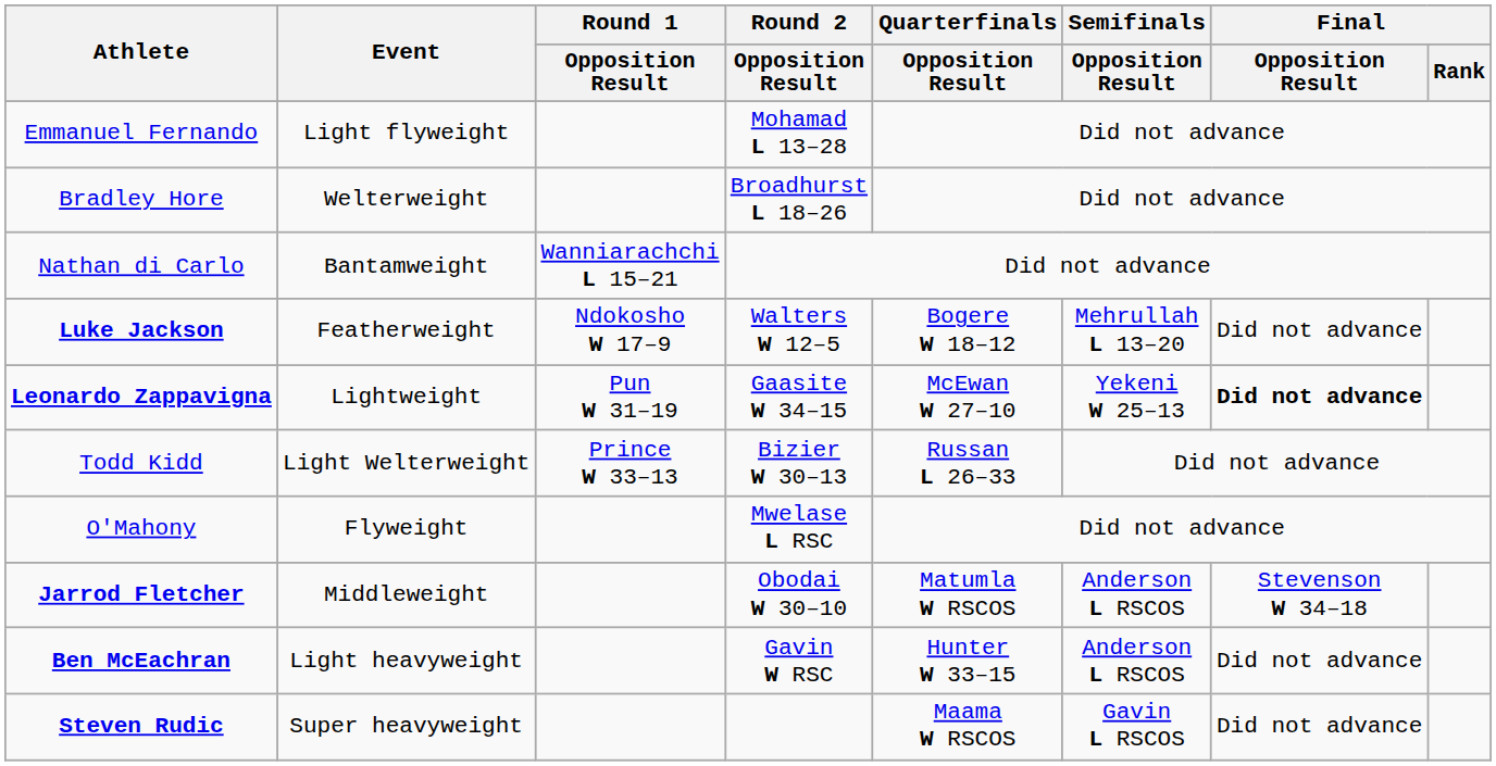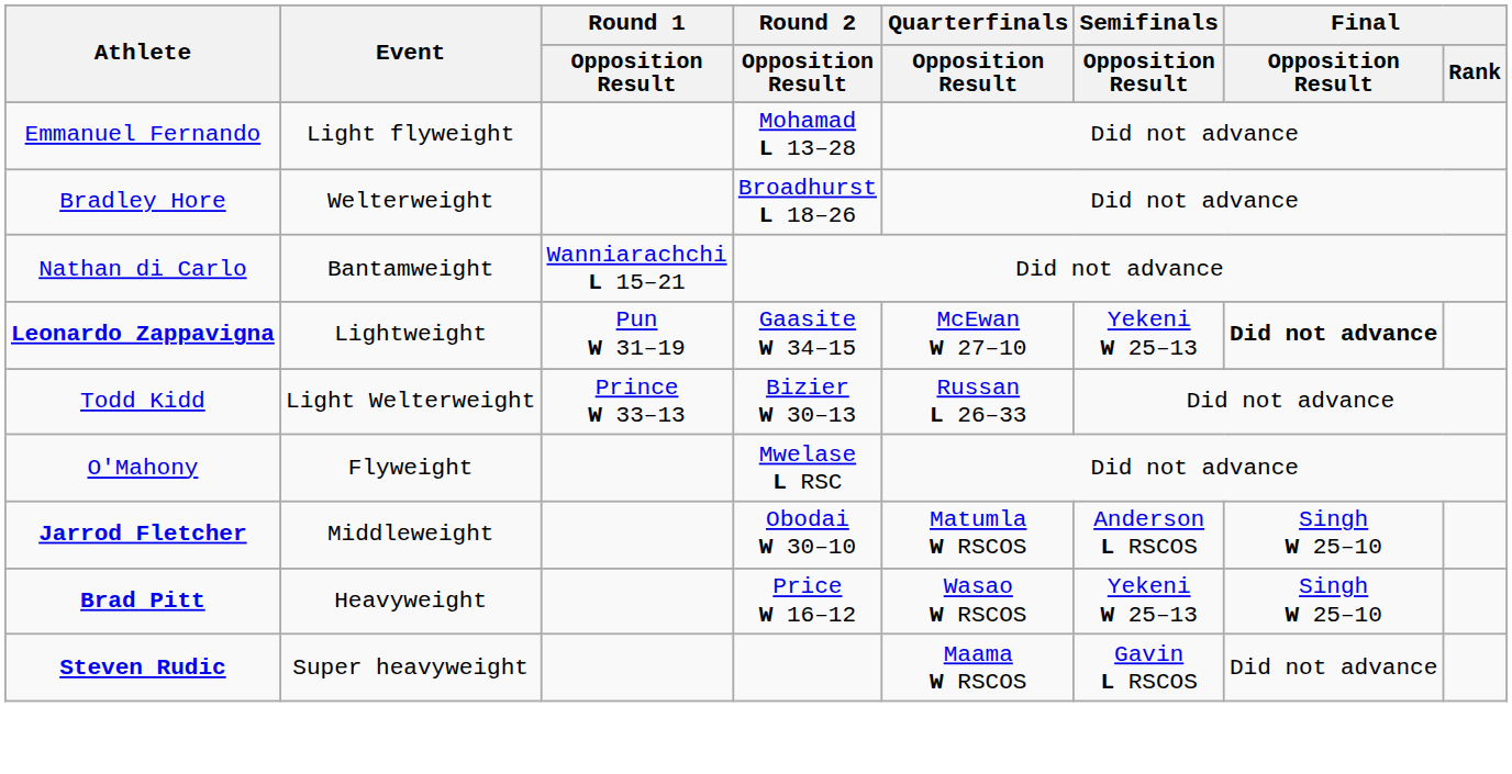- row: Luke Jackson | Featherweight | Ndokosho W 17–9 | Walters W 12–5 | Bogere W 18–12 | Mehrullah L 13–20 | Did not advance
Jarrod Fletcher | Final / Opposition Result: Stevenson W 34–18 -> Singh W 25–10
- row: Ben McEachran | Light heavyweight | Gavin W RSC | Hunter W 33–15 | Anderson L RSCOS | Did not advance
+ row: Brad Pitt | Heavyweight | Price W 16–12 | Wasao W RSCOS | Yekeni W 25–13 | Singh W 25–10
